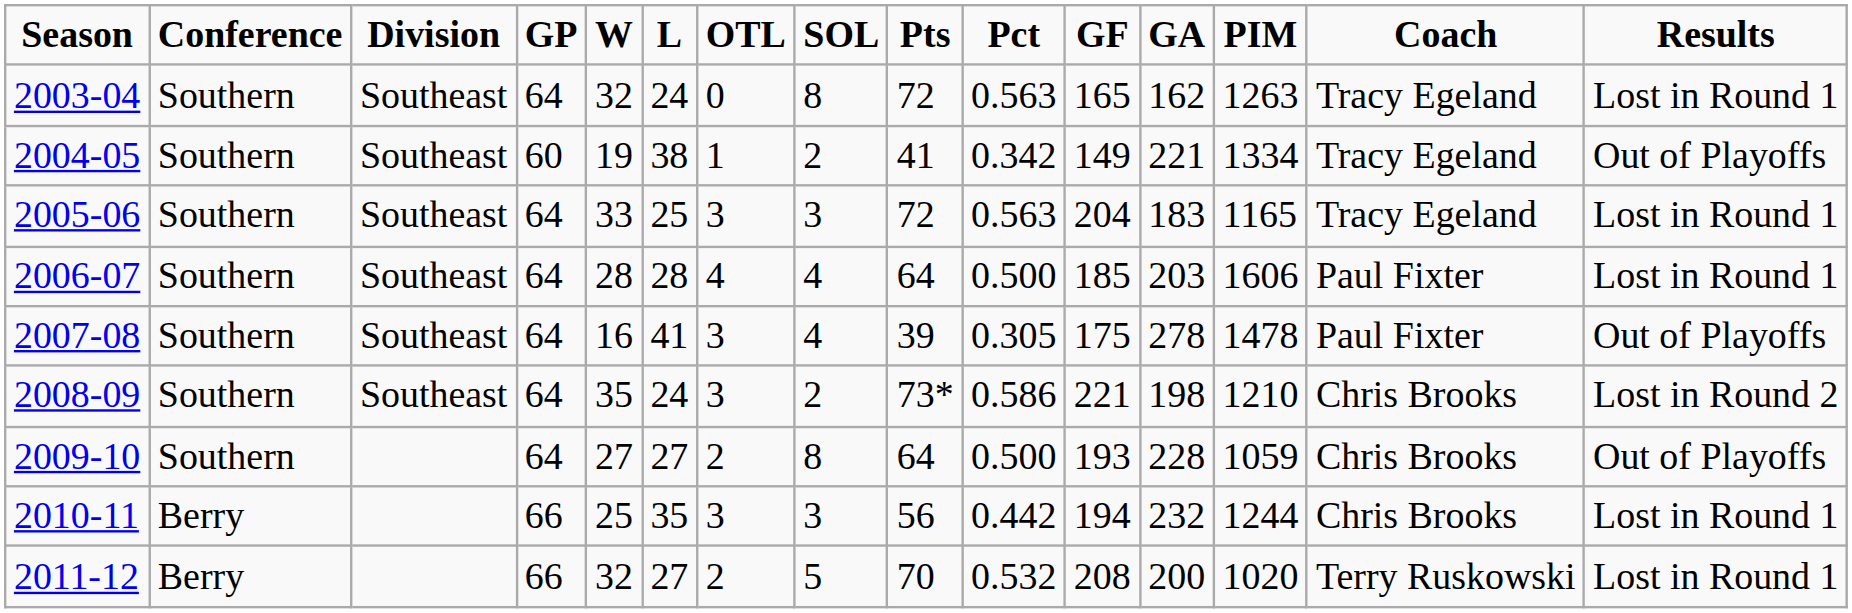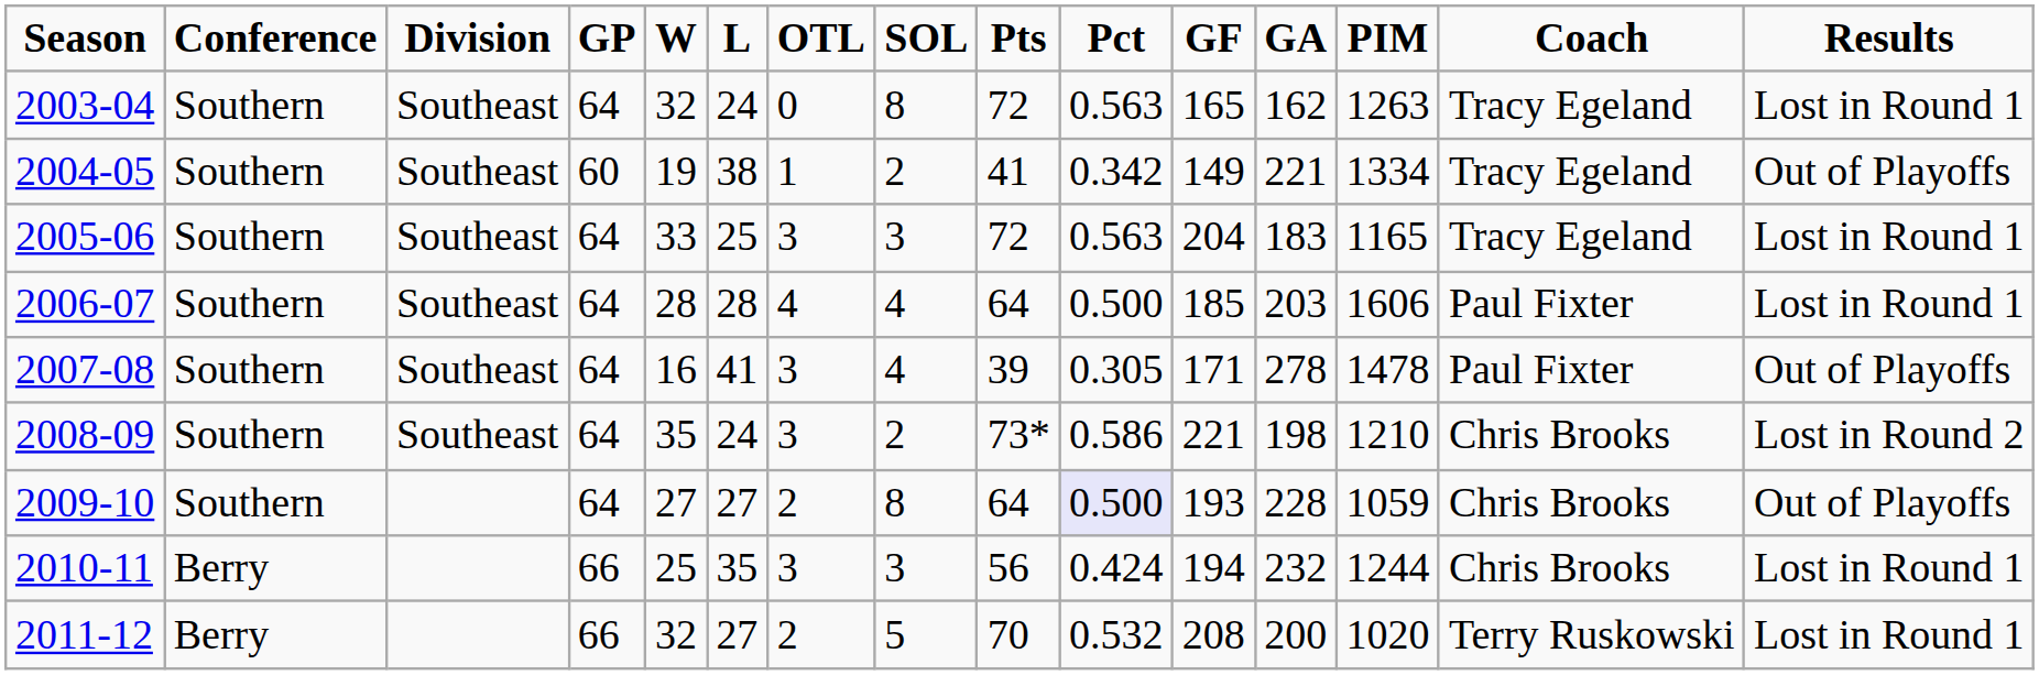2007-08 | column 11: 175 -> 171
2009-10 | column 10: no background -> lavender background
2010-11 | column 10: 0.442 -> 0.424
